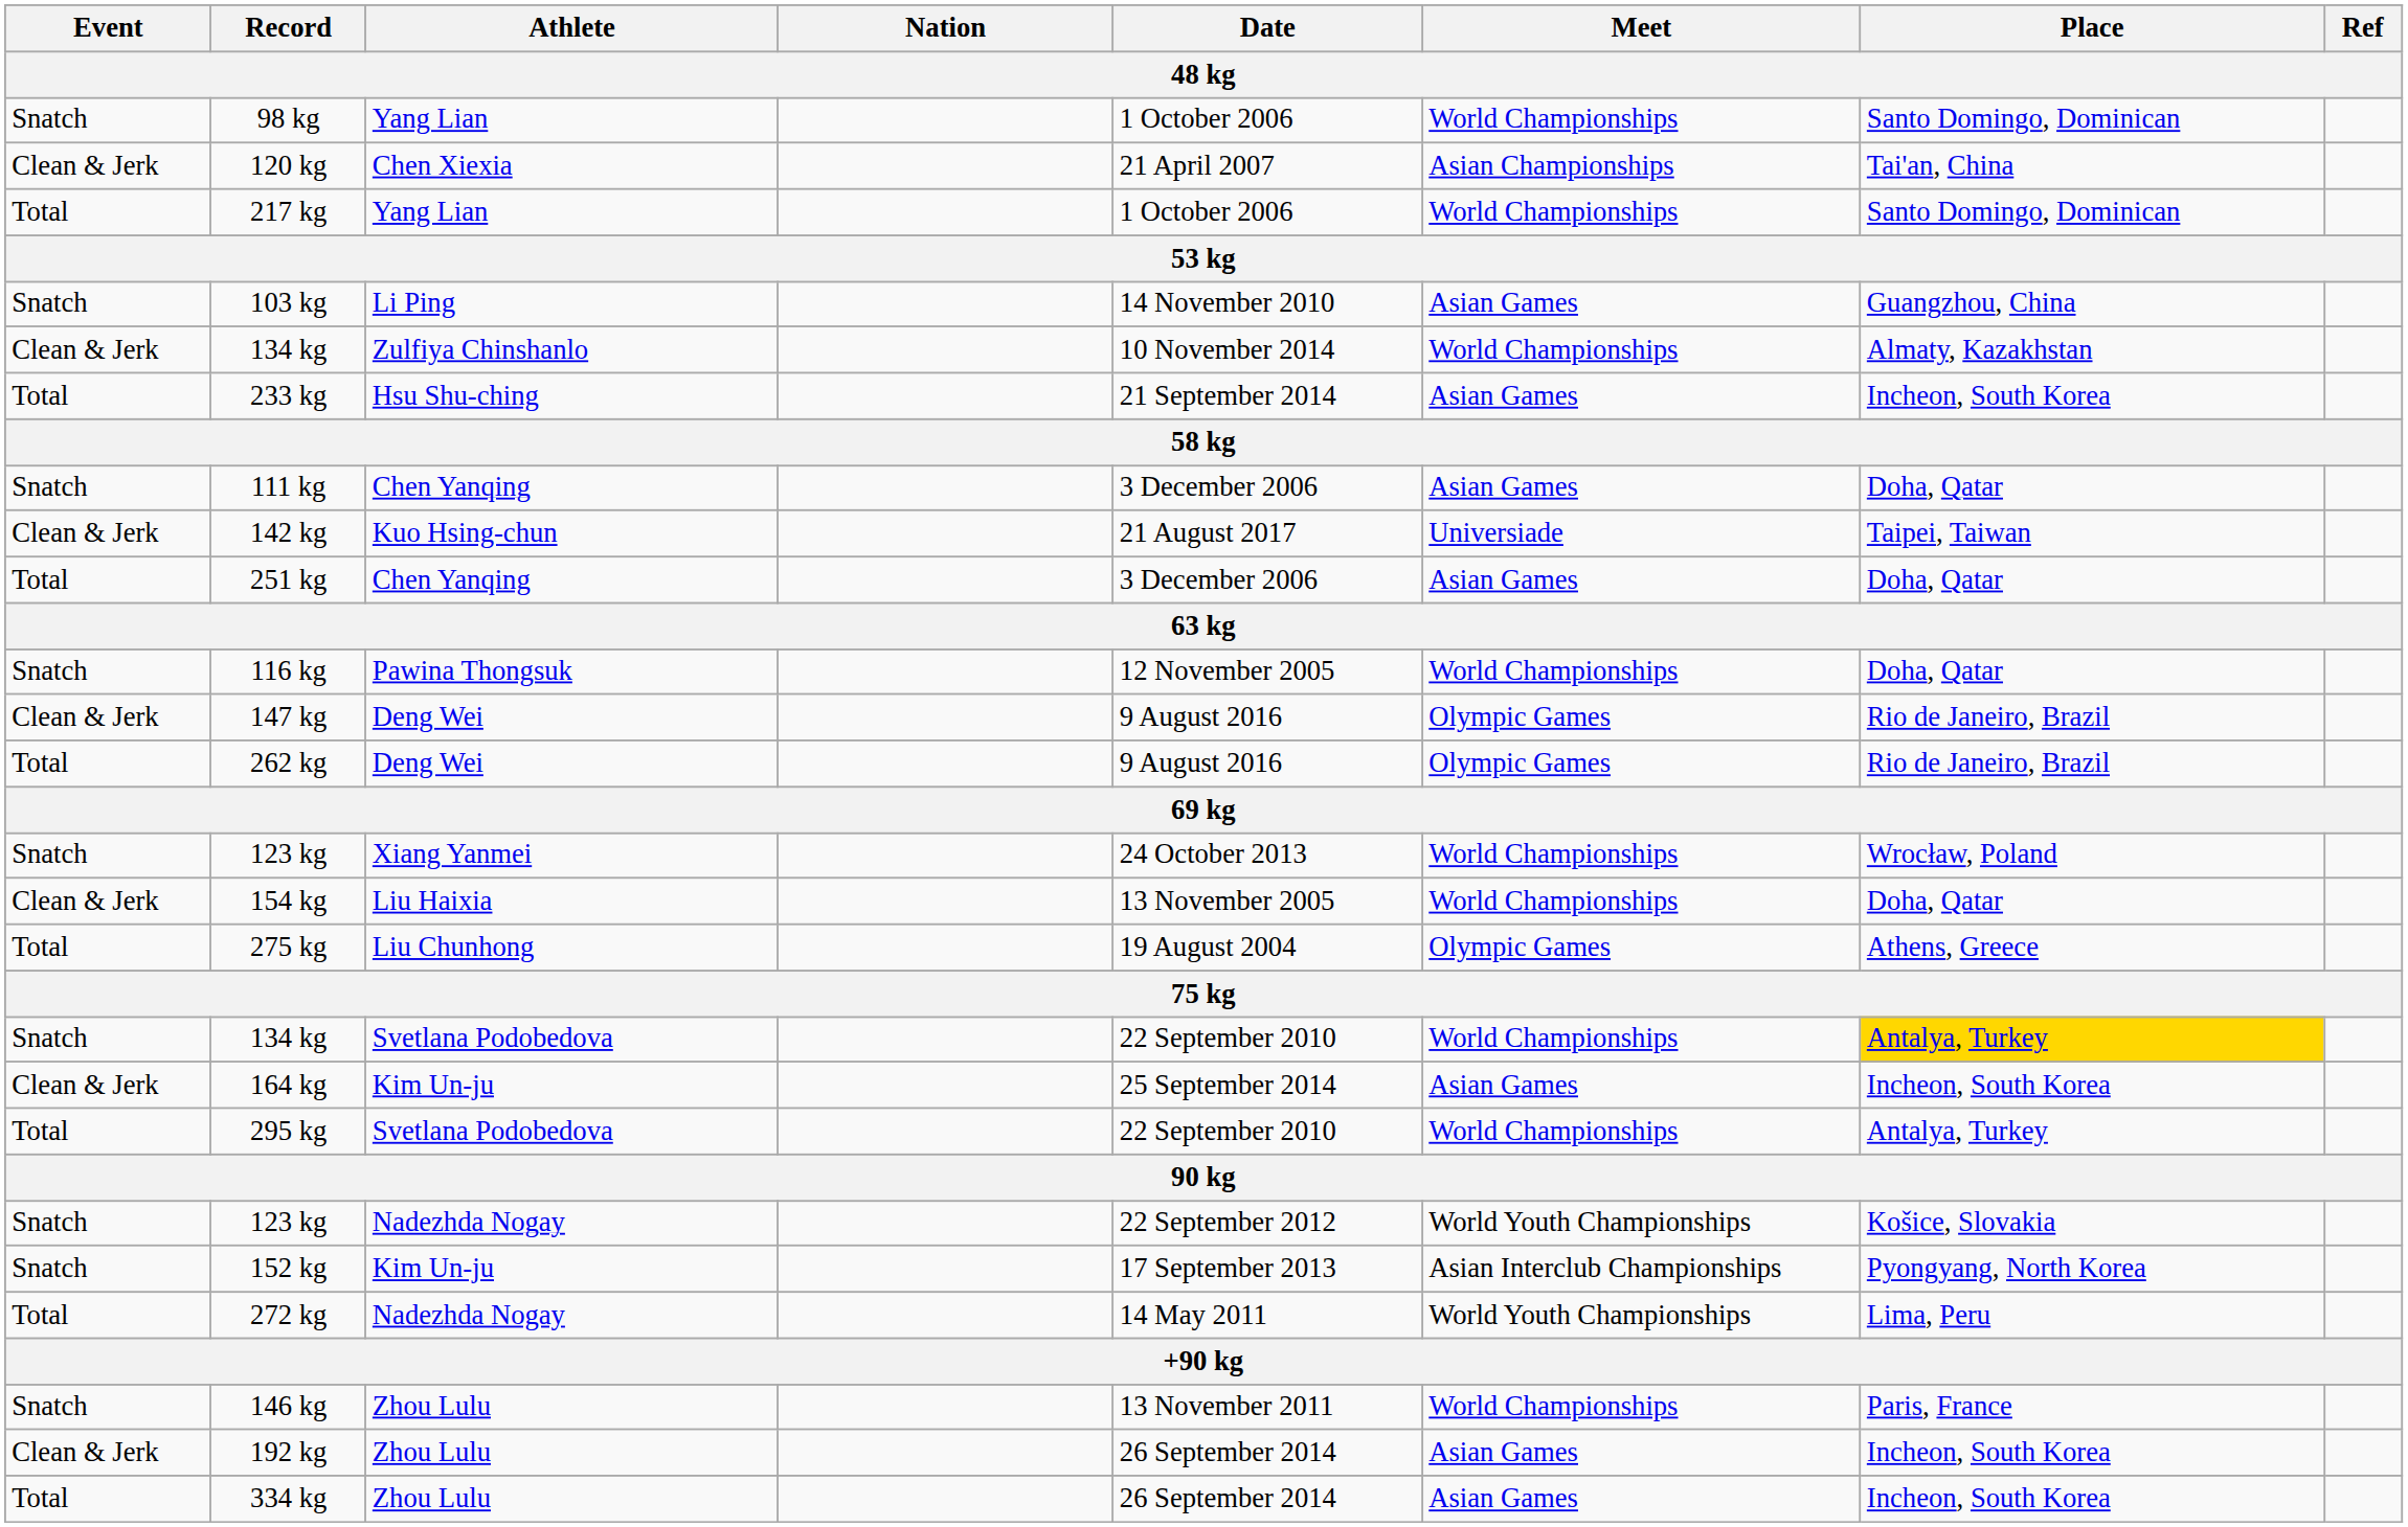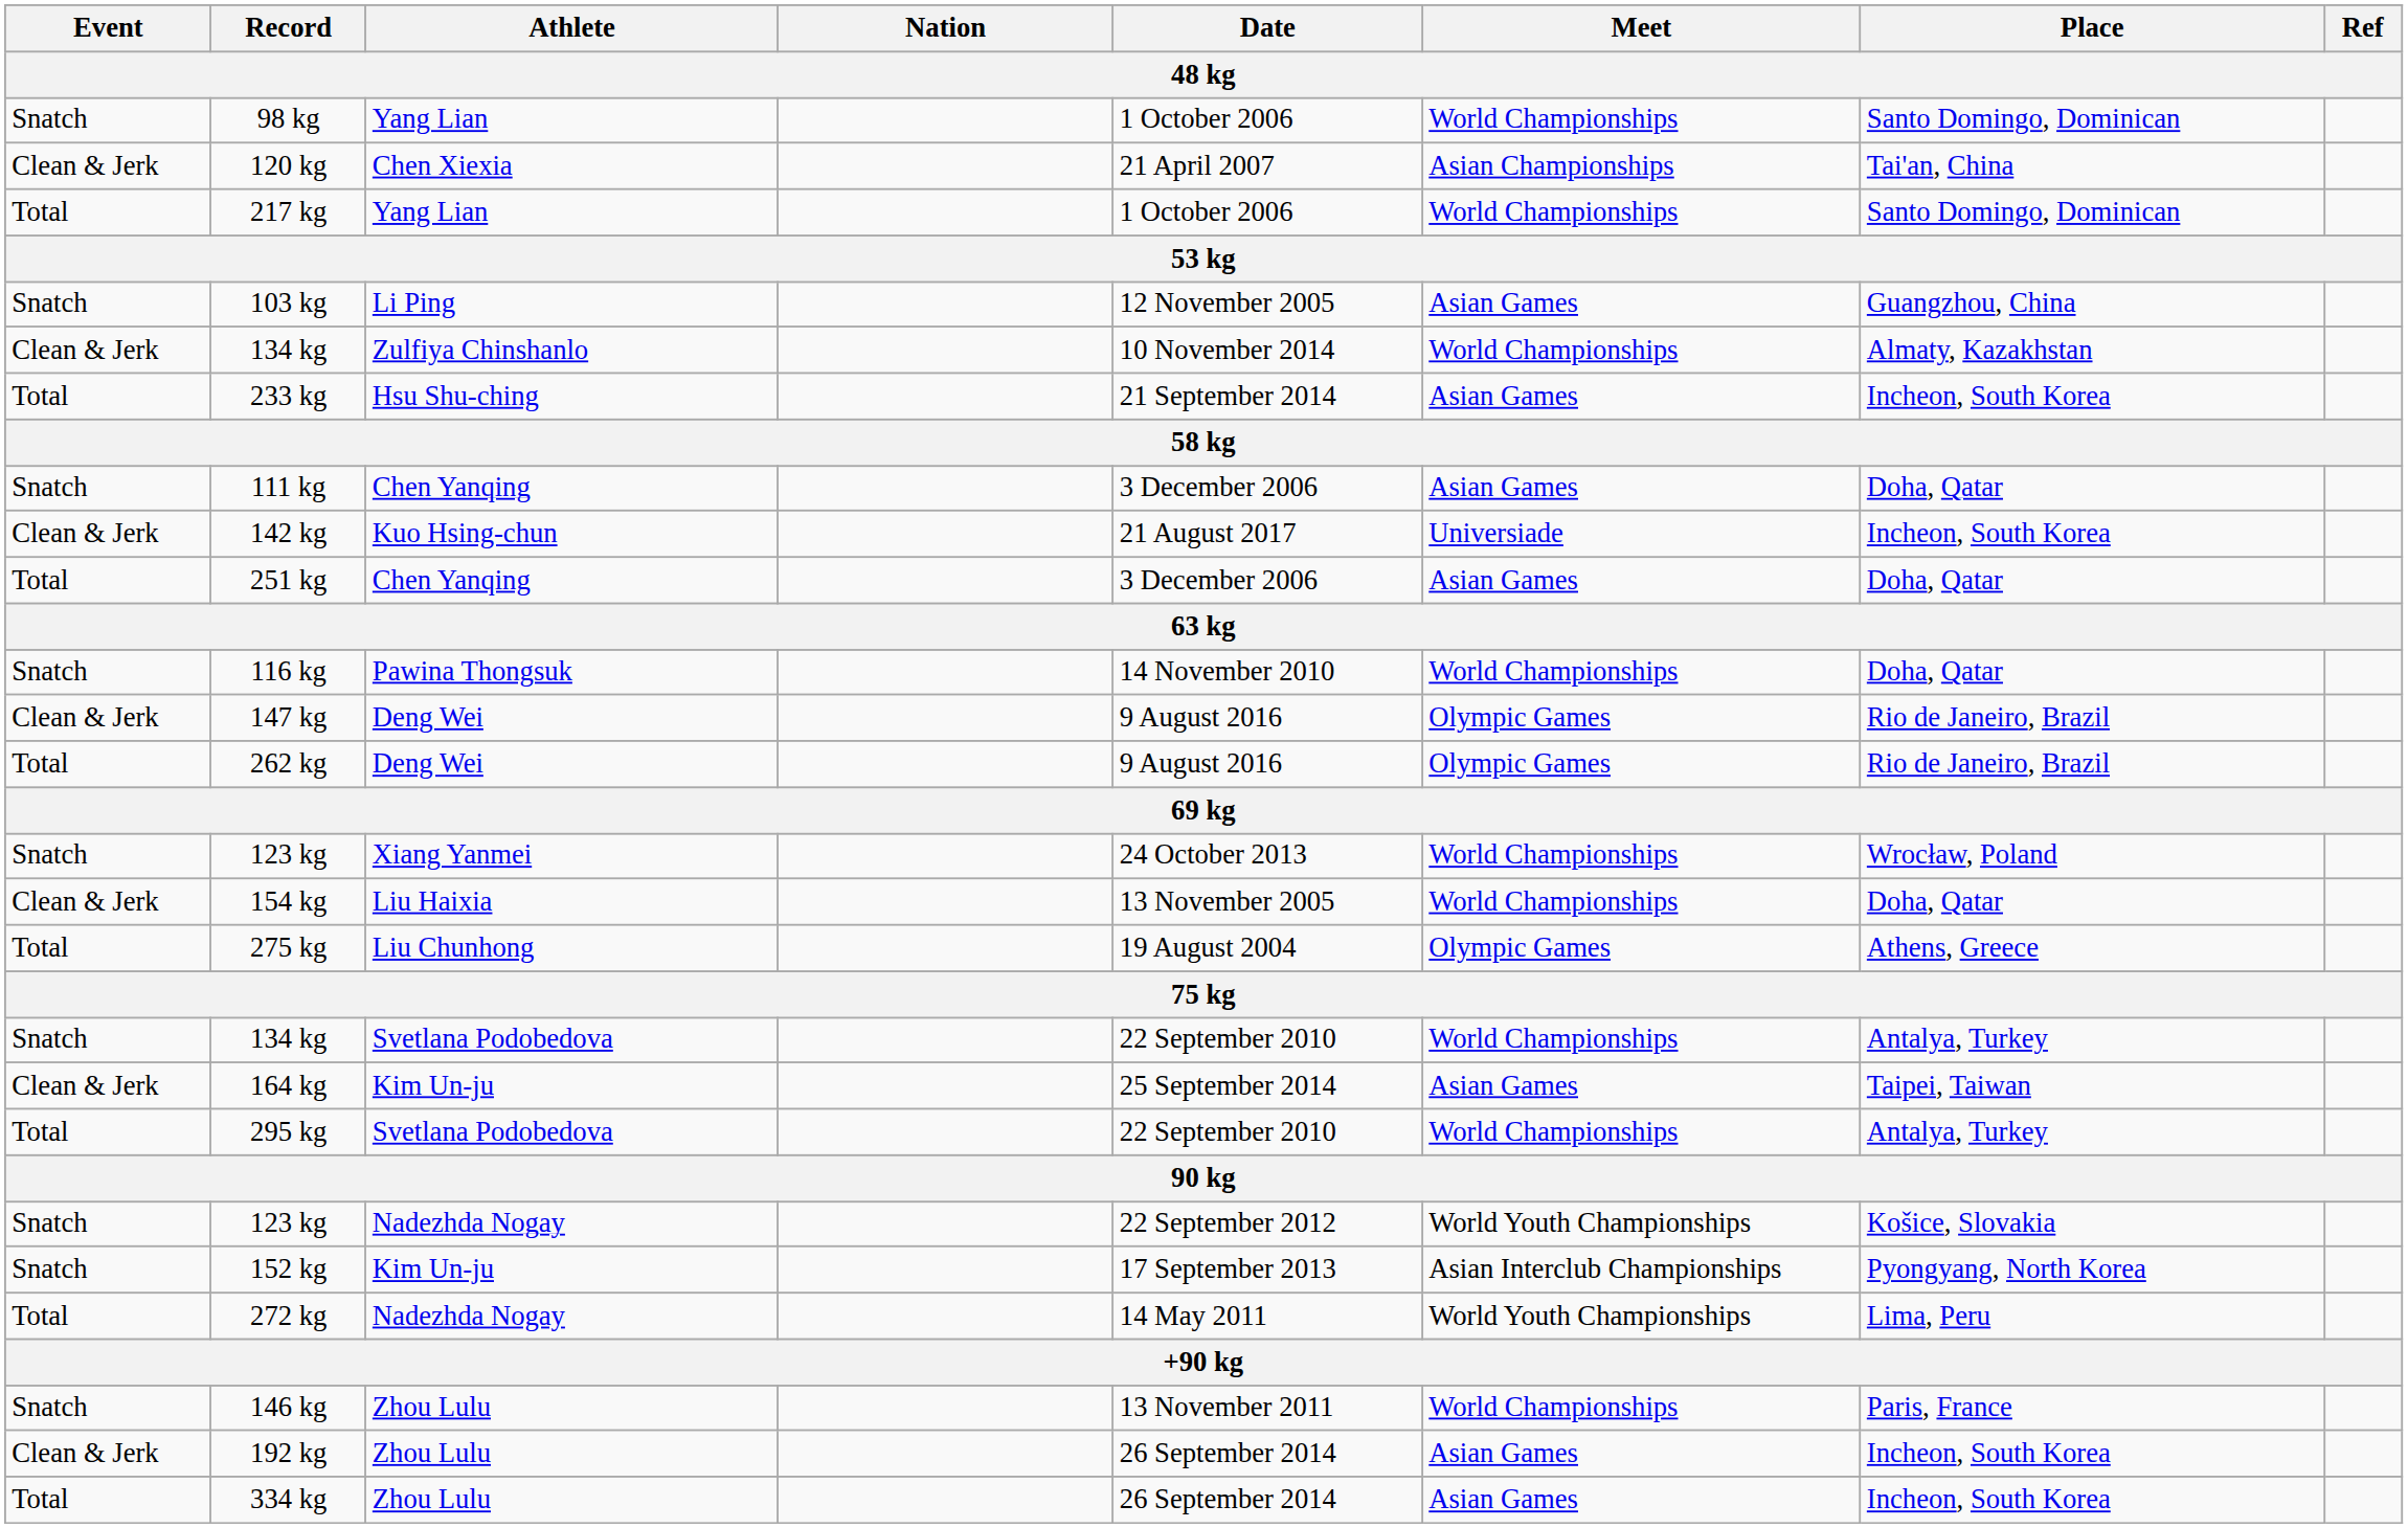103 kg | Date: 14 November 2010 -> 12 November 2005
142 kg | Place: Taipei, Taiwan -> Incheon, South Korea
116 kg | Date: 12 November 2005 -> 14 November 2010
134 kg / Svetlana Podobedova | Place: gold background -> no background
164 kg | Place: Incheon, South Korea -> Taipei, Taiwan
